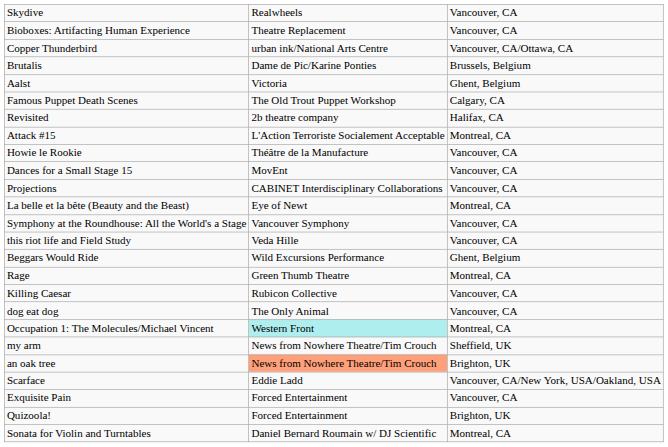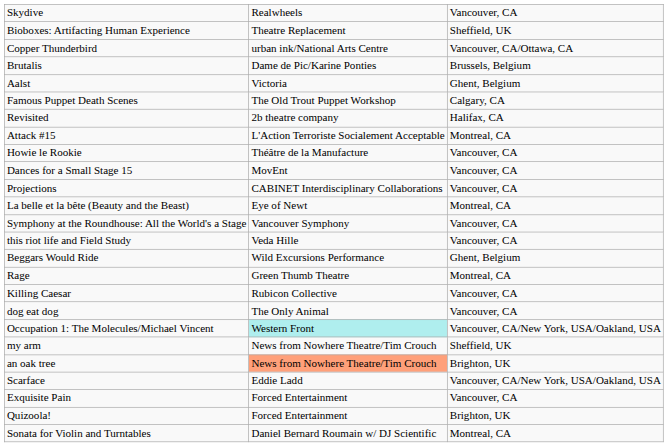Bioboxes: Artifacting Human Experience | column 3: Vancouver, CA -> Sheffield, UK
Occupation 1: The Molecules/Michael Vincent | column 3: Montreal, CA -> Vancouver, CA/New York, USA/Oakland, USA
